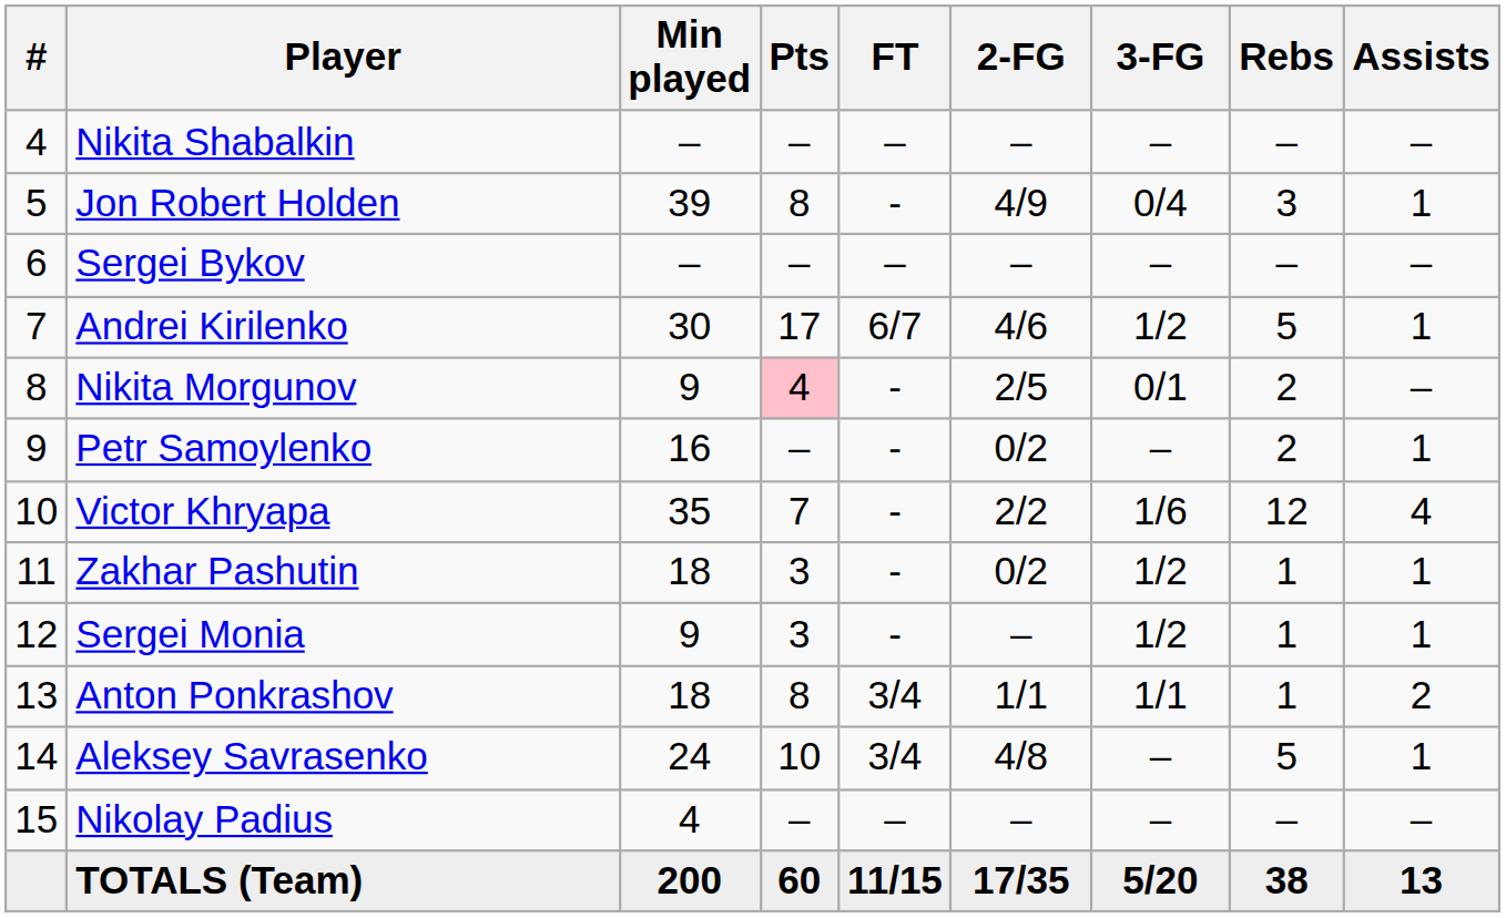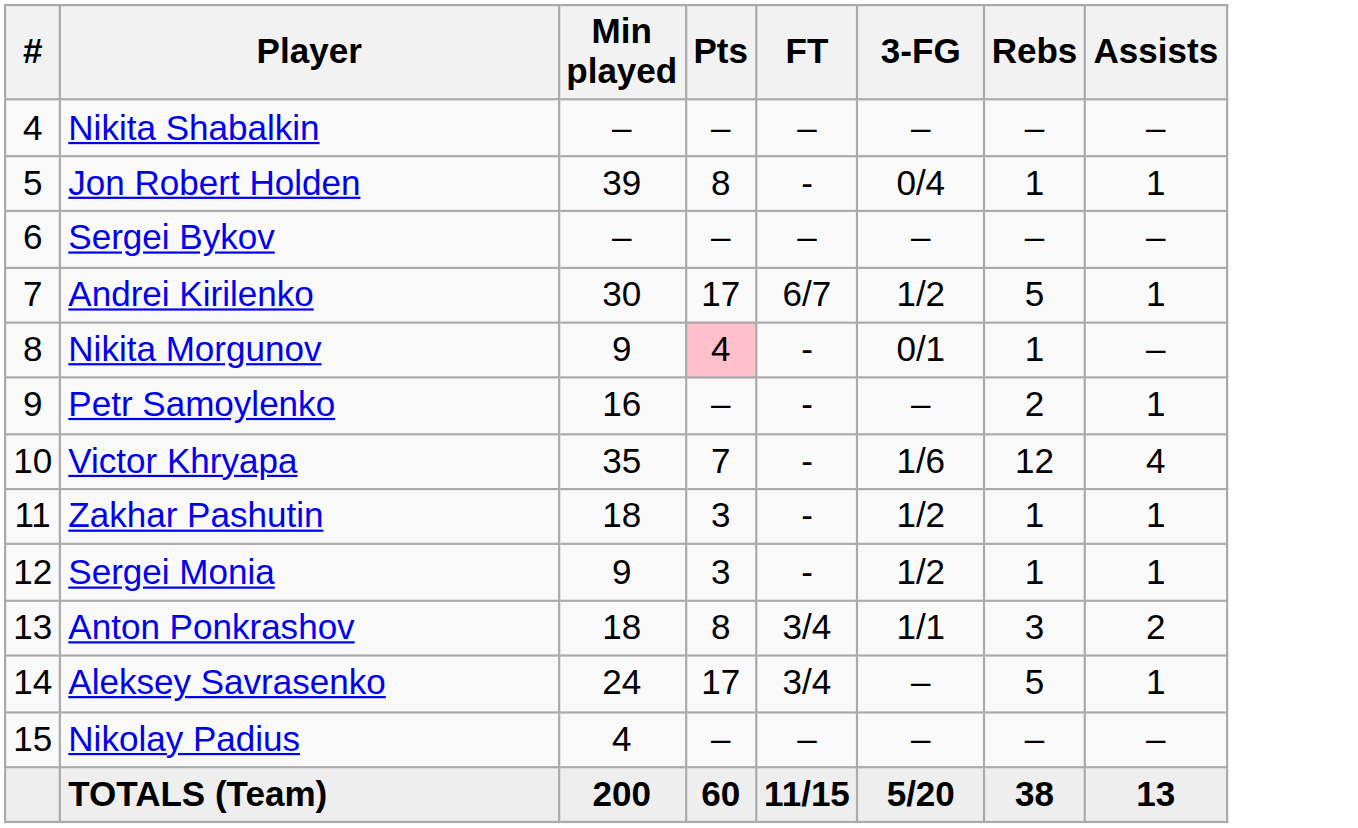- column: 2-FG | – | 4/9 | – | 4/6 | 2/5 | 0/2 | 2/2 | 0/2 | – | 1/1 | 4/8 | – | 17/35
Jon Robert Holden | Rebs: 3 -> 1
Nikita Morgunov | Rebs: 2 -> 1
Anton Ponkrashov | Rebs: 1 -> 3
Aleksey Savrasenko | Pts: 10 -> 17
